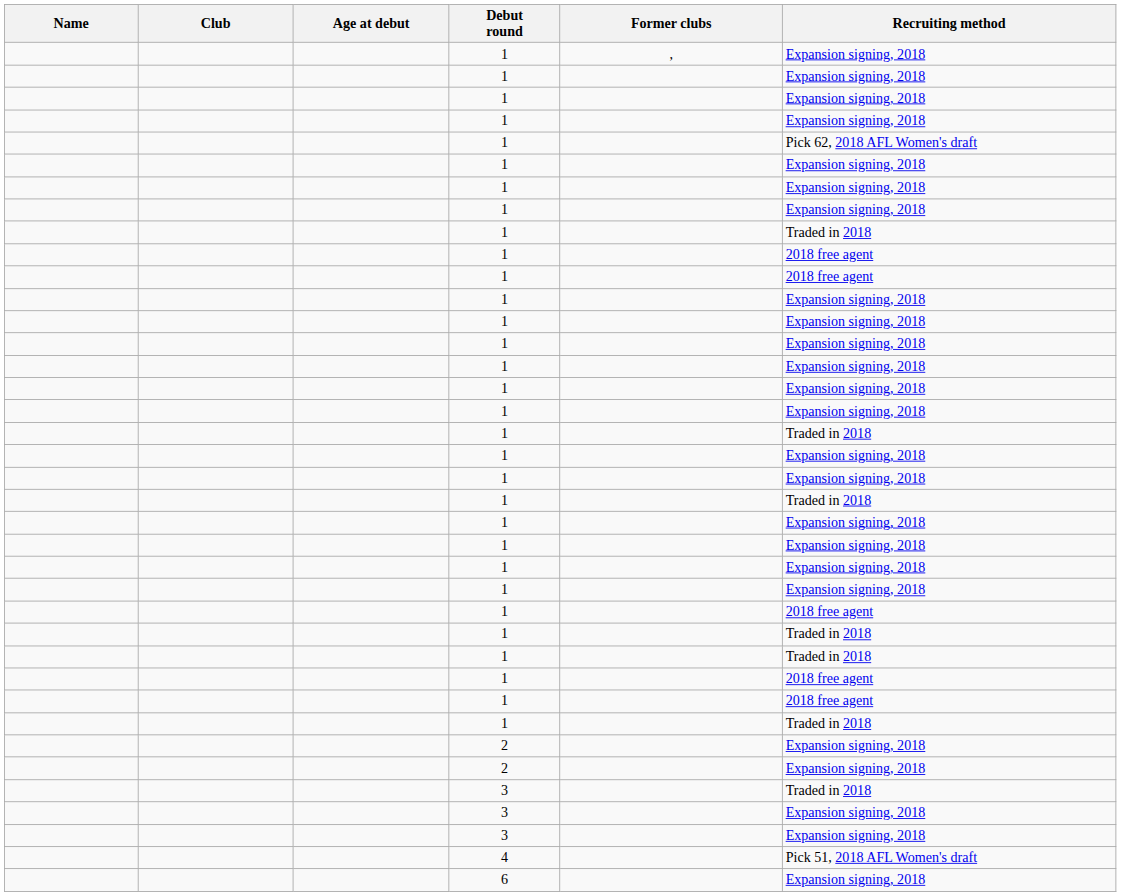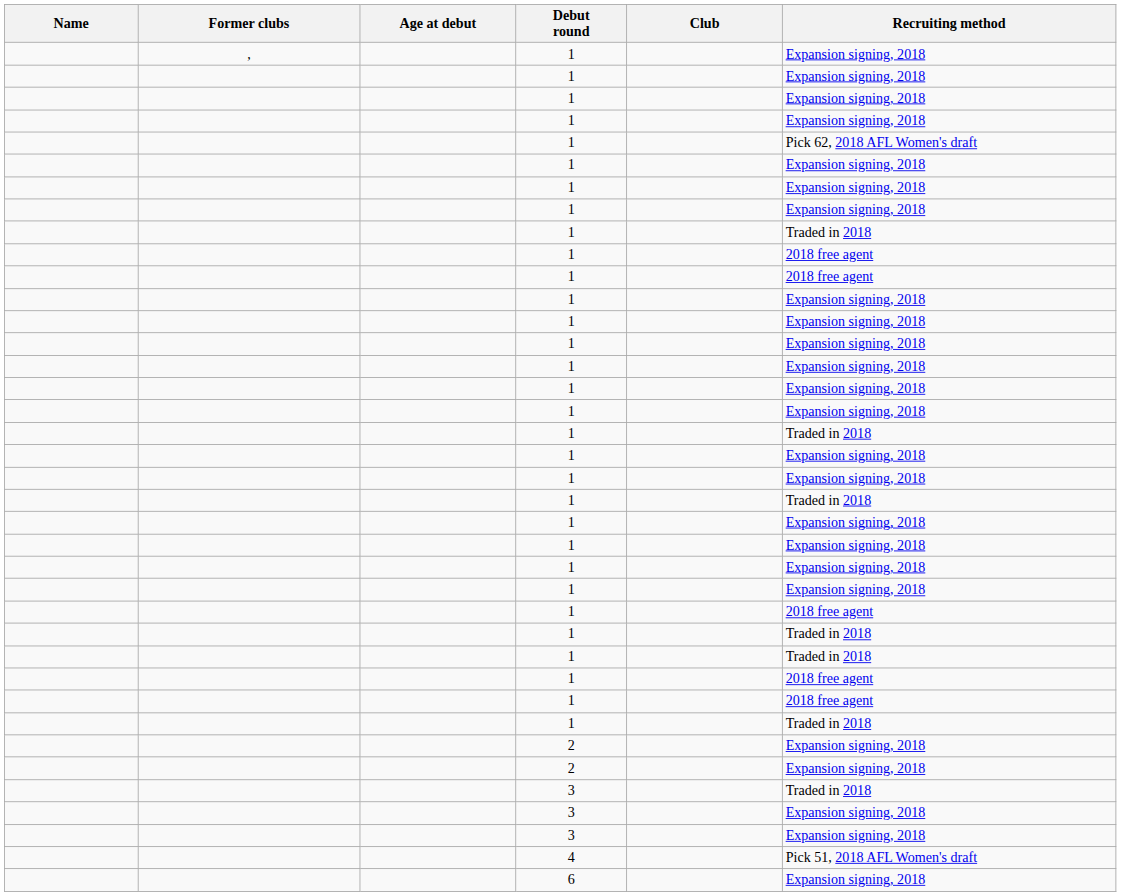columns swapped: Club <-> Former clubs
